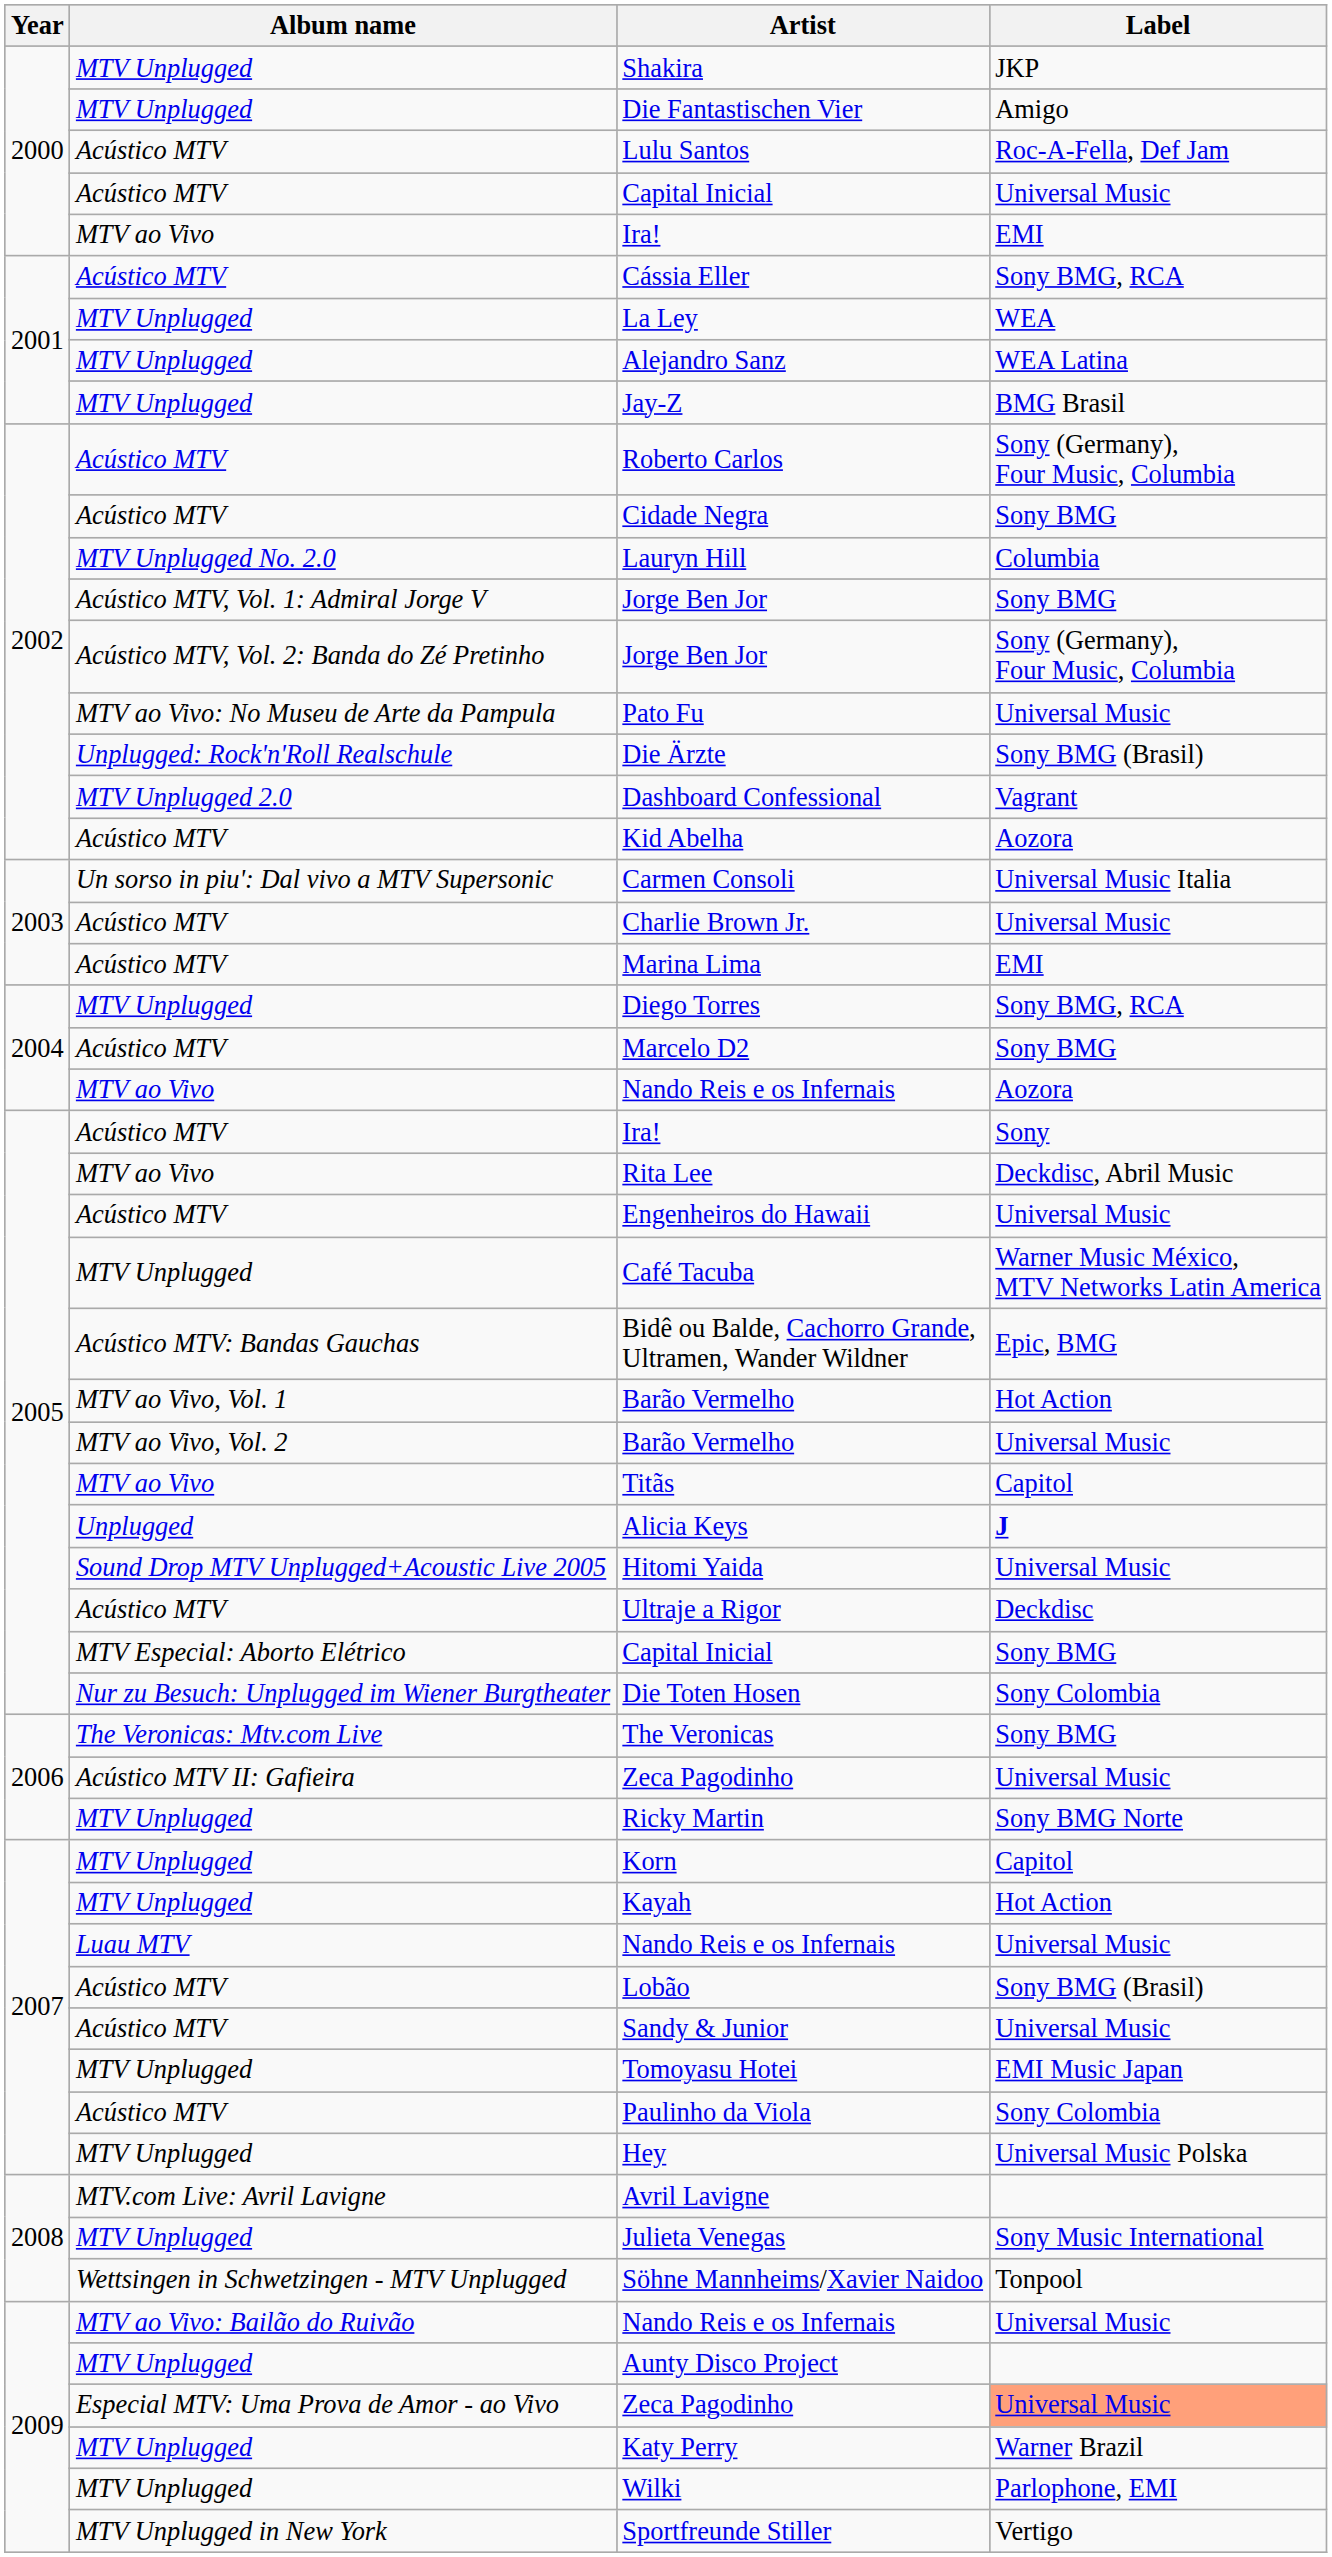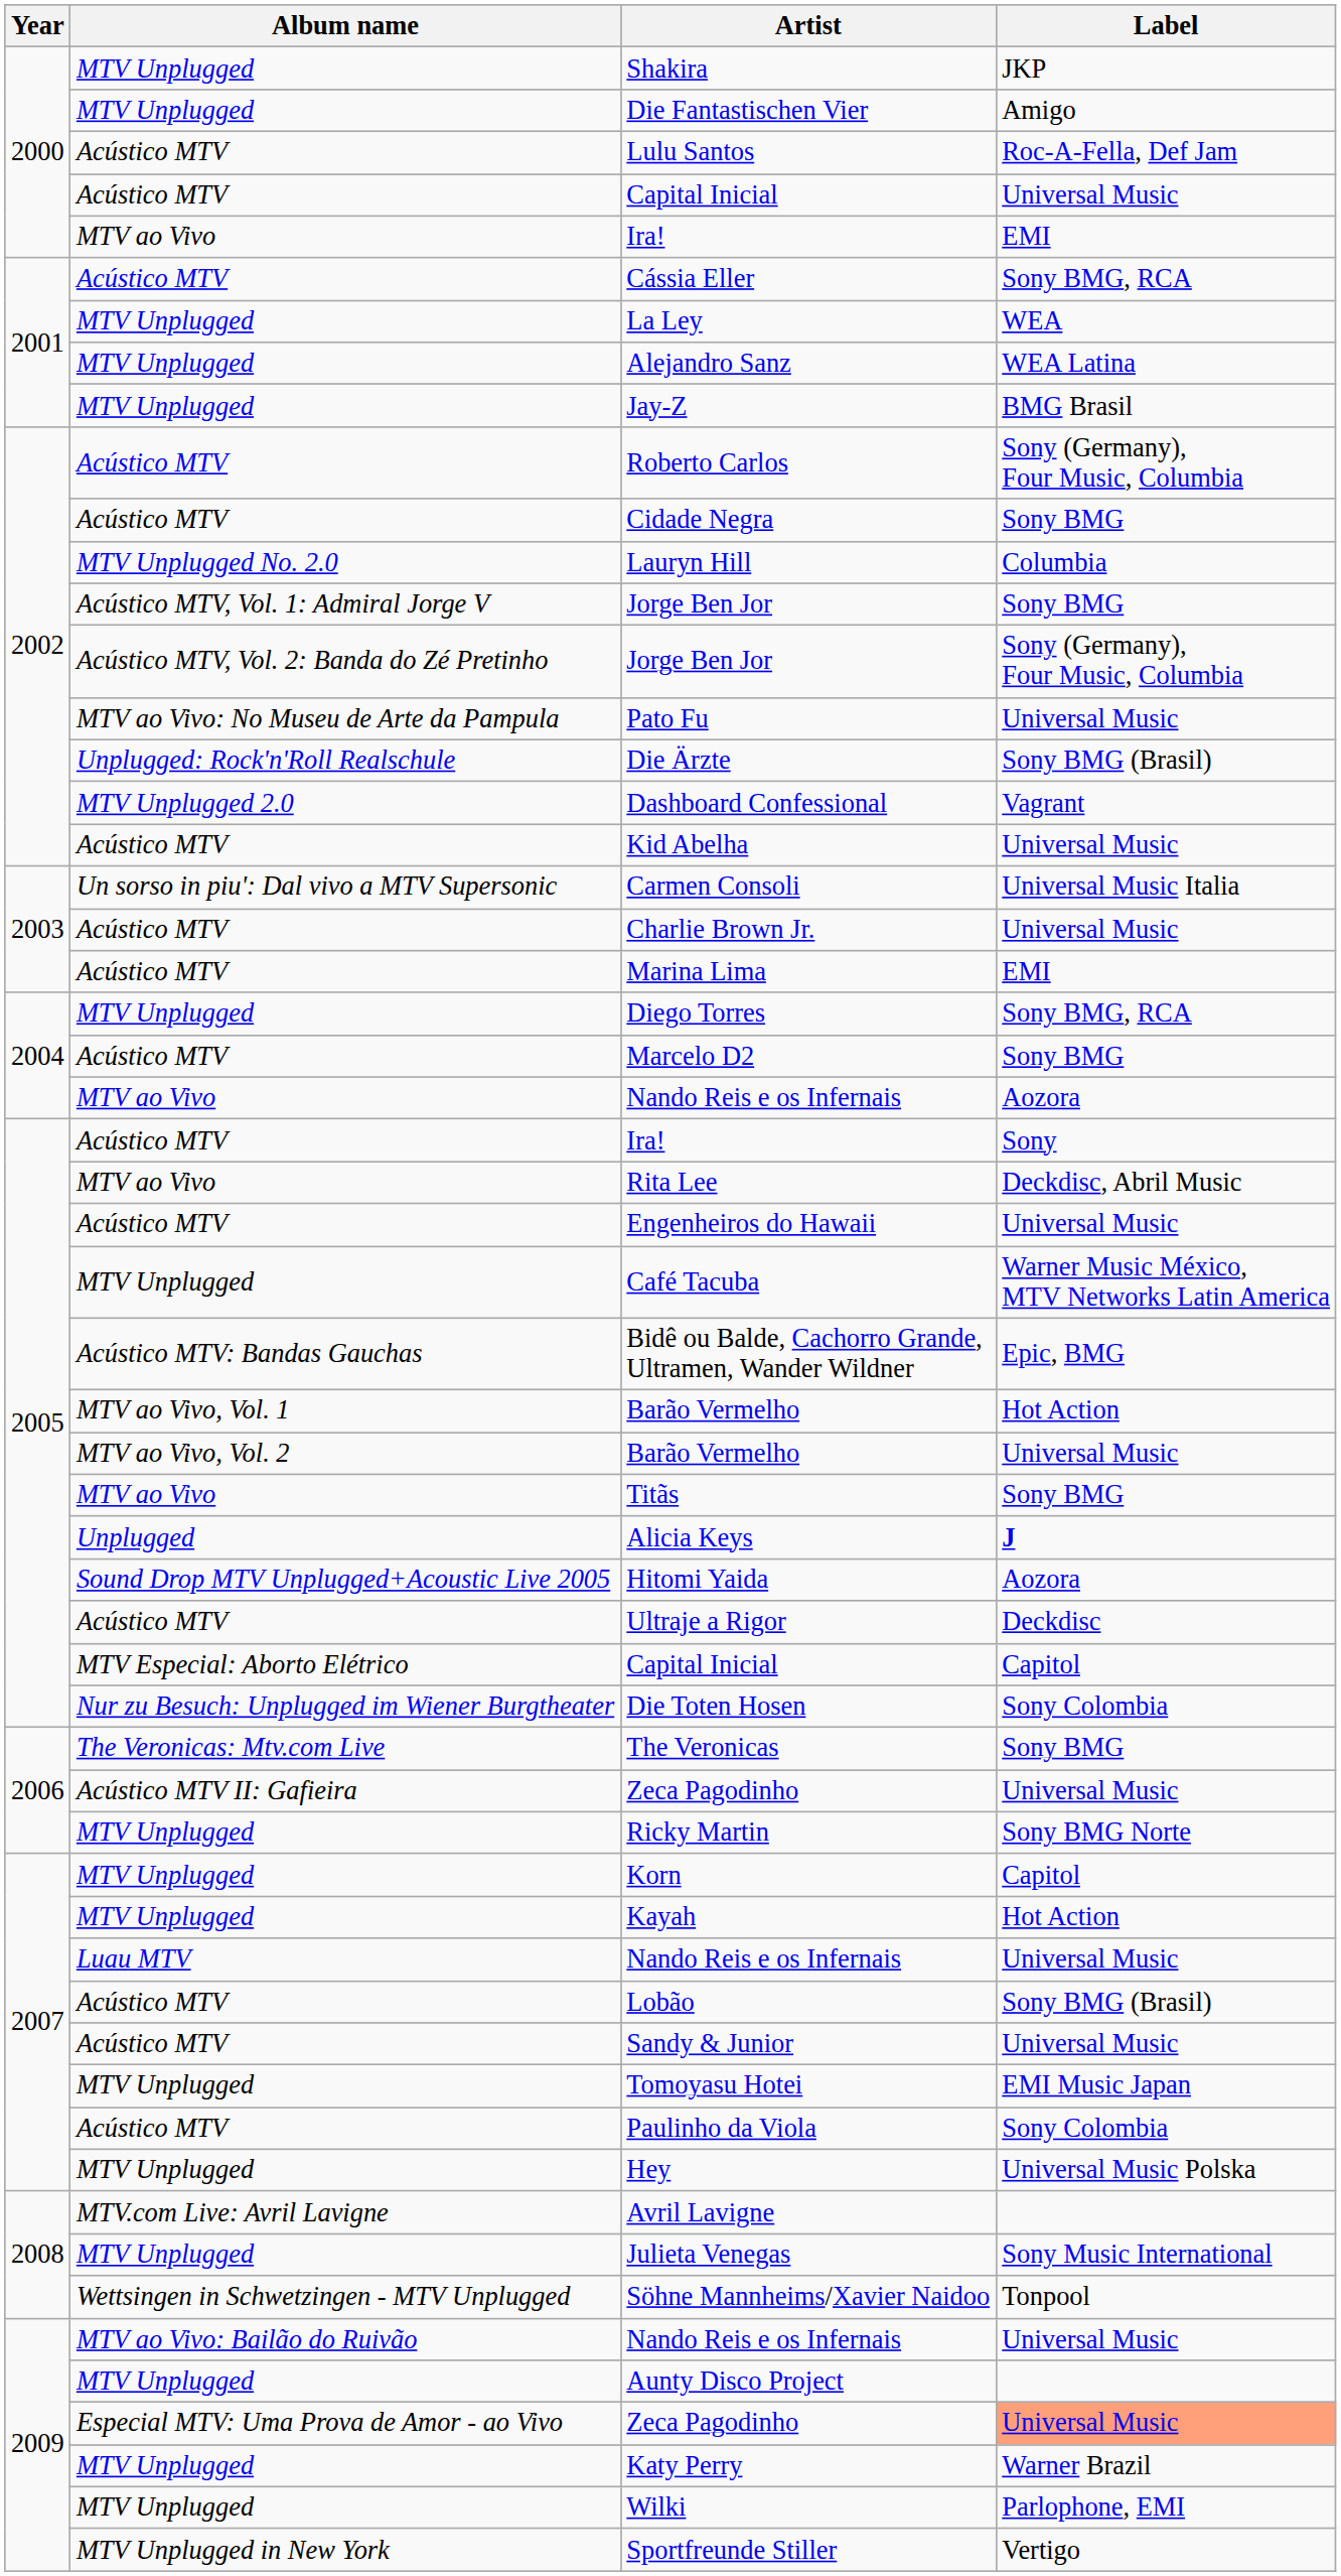Kid Abelha | Label: Aozora -> Universal Music
Titãs | Label: Capitol -> Sony BMG
Hitomi Yaida | Label: Universal Music -> Aozora
MTV Especial: Aborto Elétrico / Capital Inicial | Label: Sony BMG -> Capitol
